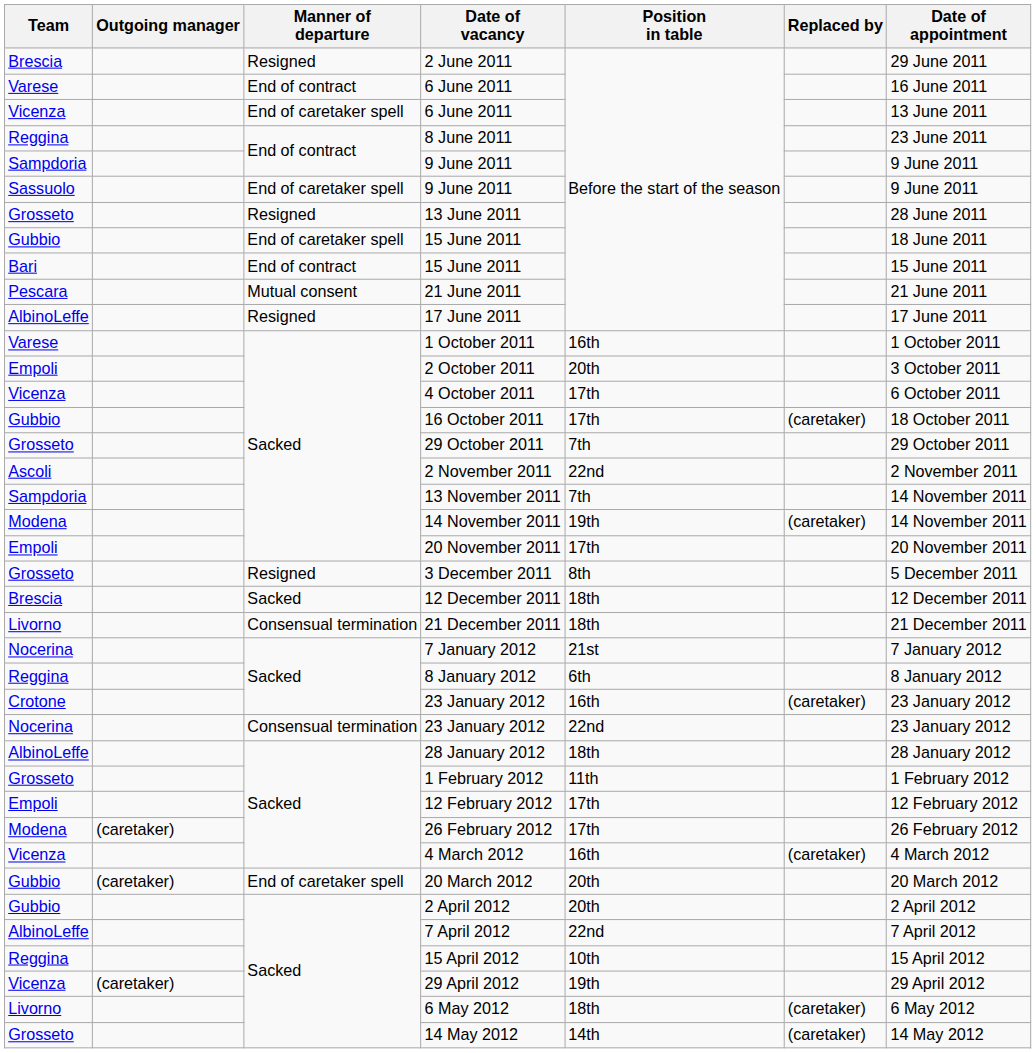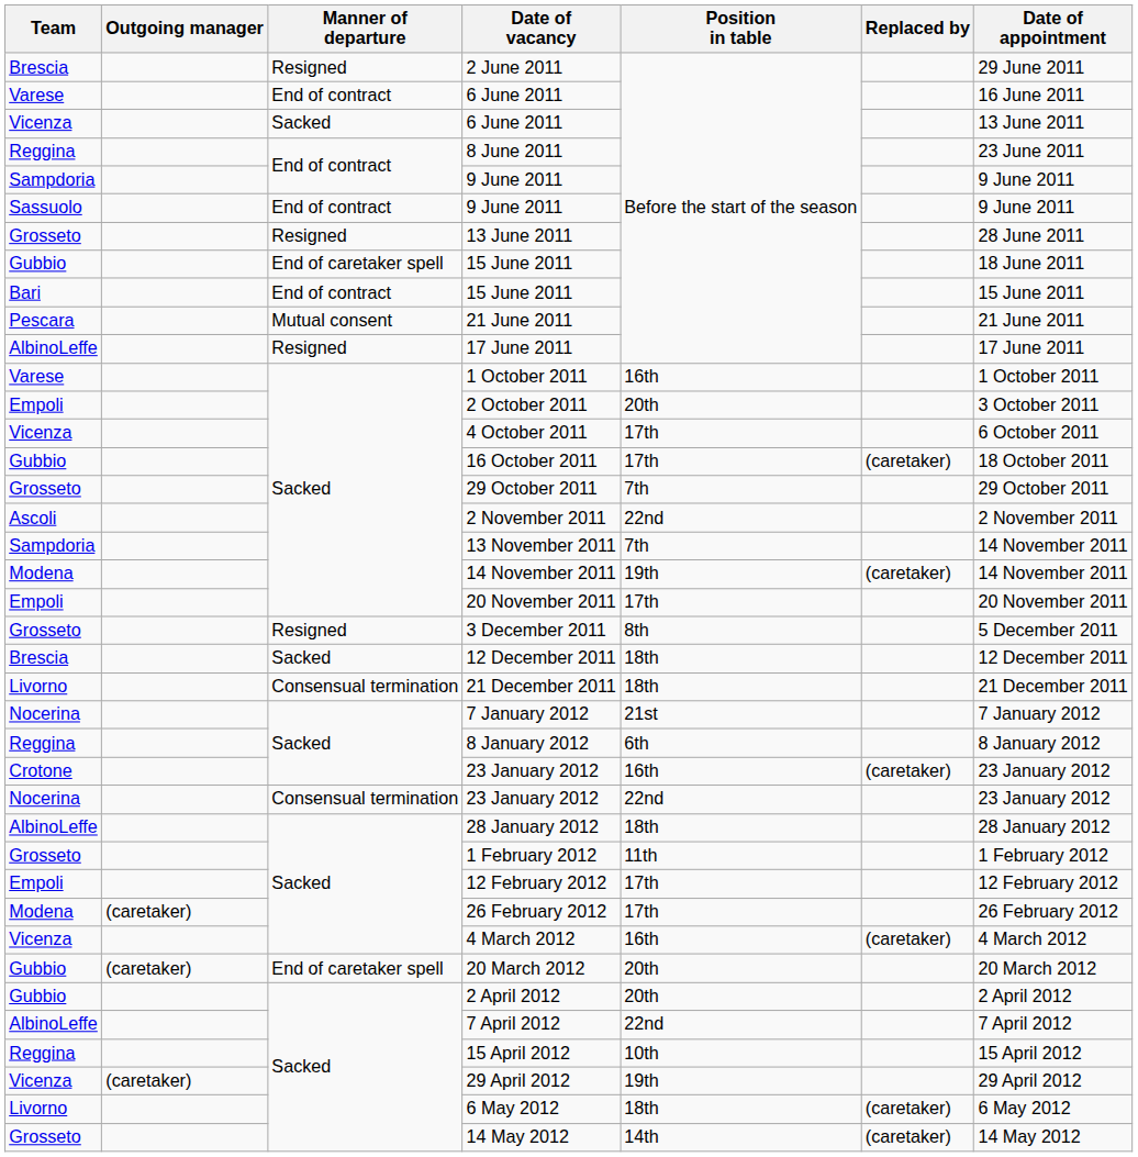Vicenza / 6 June 2011 | Manner of departure: End of caretaker spell -> Sacked
Sassuolo / 9 June 2011 | Manner of departure: End of caretaker spell -> End of contract
